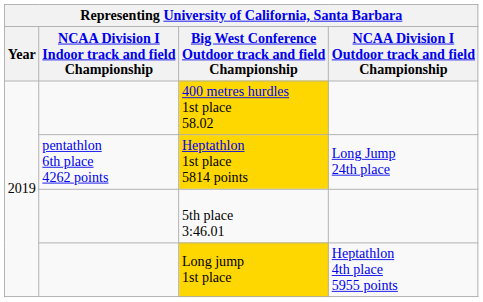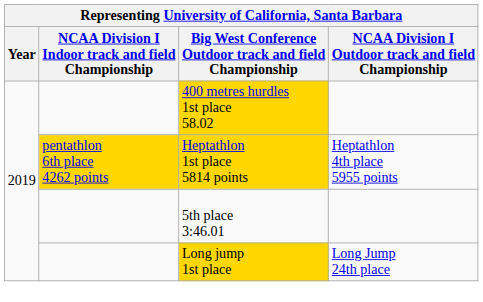Heptathlon 1st place 5814 points | NCAA Division I Indoor track and field Championship: no background -> gold background
Heptathlon 1st place 5814 points | NCAA Division I Outdoor track and field Championship: Long Jump 24th place -> Heptathlon 4th place 5955 points
Long jump 1st place | NCAA Division I Outdoor track and field Championship: Heptathlon 4th place 5955 points -> Long Jump 24th place
